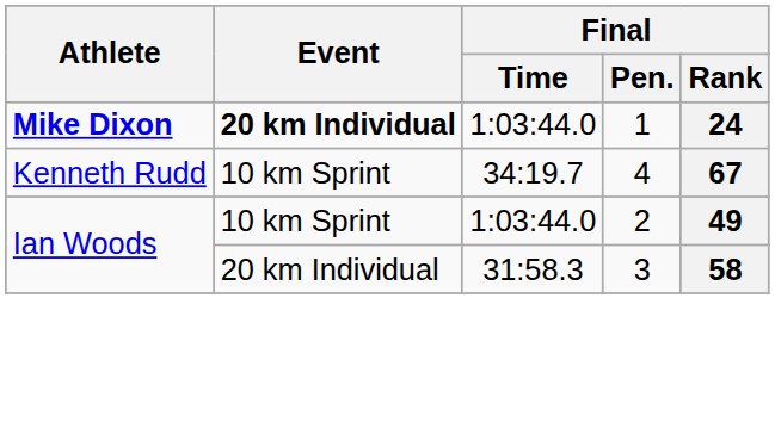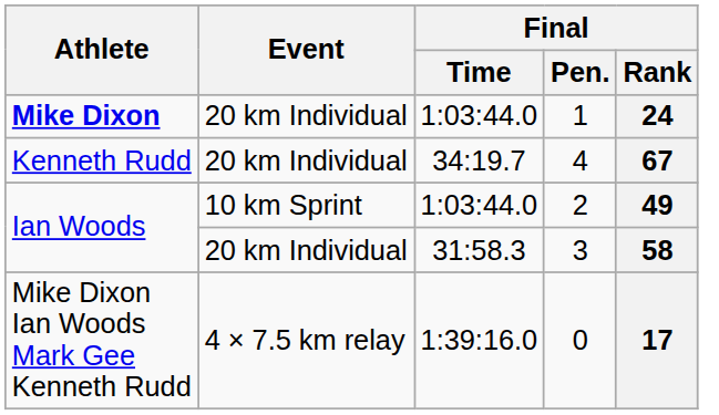1 | Event: bold -> normal
4 | Event: 10 km Sprint -> 20 km Individual
+ row: Mike Dixon Ian Woods Mark Gee Kenneth Rudd | 4 × 7.5 km relay | 1:39:16.0 | 0 | 17
